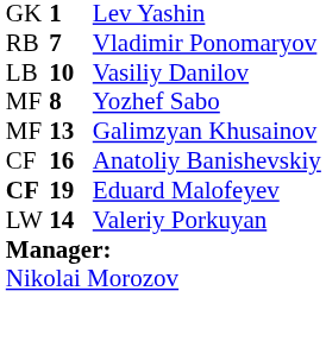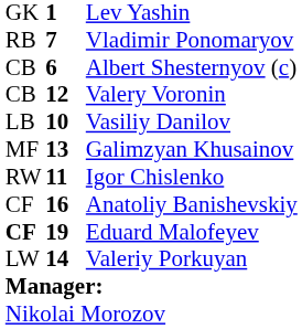+ row: CB | 6 | Albert Shesternyov (c)
+ row: CB | 12 | Valery Voronin
- row: MF | 8 | Yozhef Sabo
+ row: RW | 11 | Igor Chislenko
